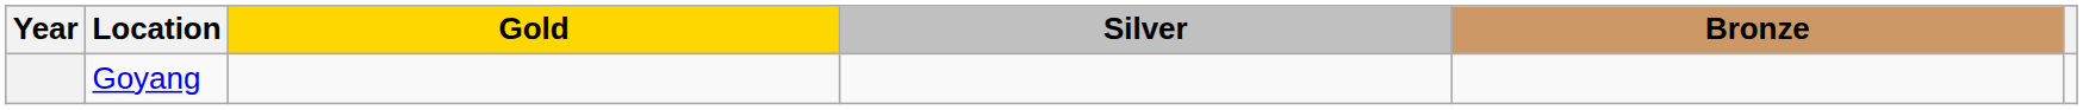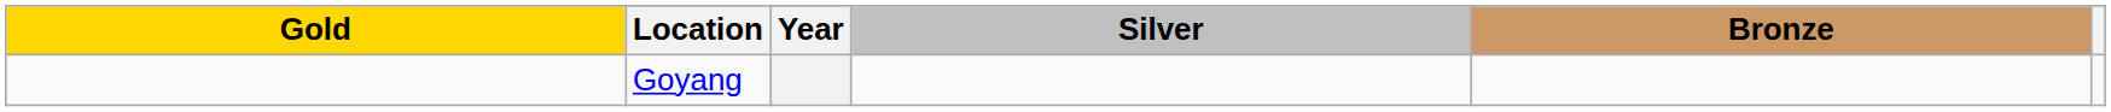columns swapped: Year <-> Gold
